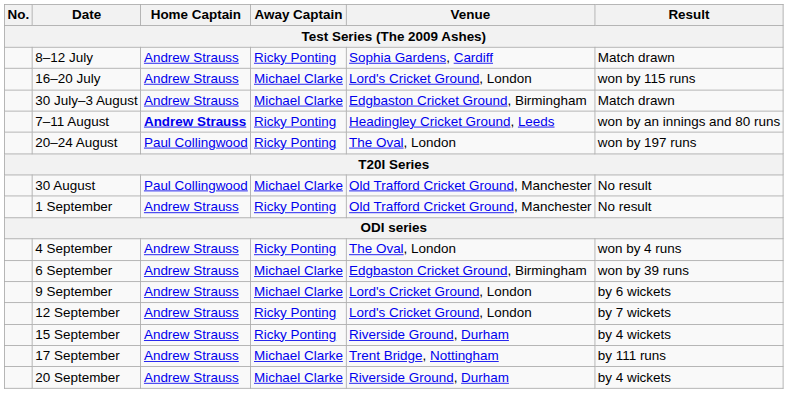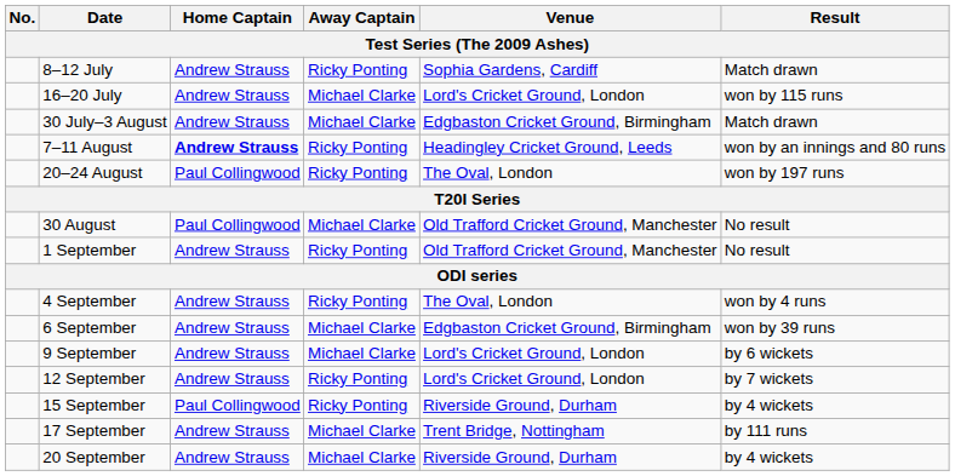15 September | Home Captain: Andrew Strauss -> Paul Collingwood
